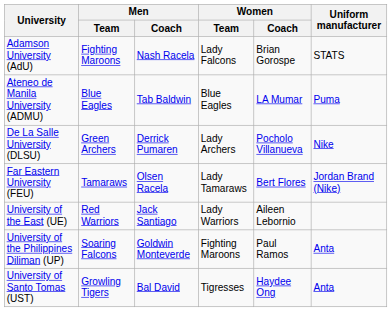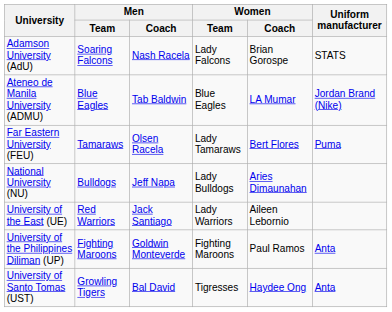Adamson University (AdU) | Men / Team: Fighting Maroons -> Soaring Falcons
Ateneo de Manila University (ADMU) | Uniform manufacturer: Puma -> Jordan Brand (Nike)
- row: De La Salle University (DLSU) | Green Archers | Derrick Pumaren | Lady Archers | Pocholo Villanueva | Nike
Far Eastern University (FEU) | Uniform manufacturer: Jordan Brand (Nike) -> Puma
+ row: National University (NU) | Bulldogs | Jeff Napa | Lady Bulldogs | Aries Dimaunahan
University of the Philippines Diliman (UP) | Men / Team: Soaring Falcons -> Fighting Maroons
